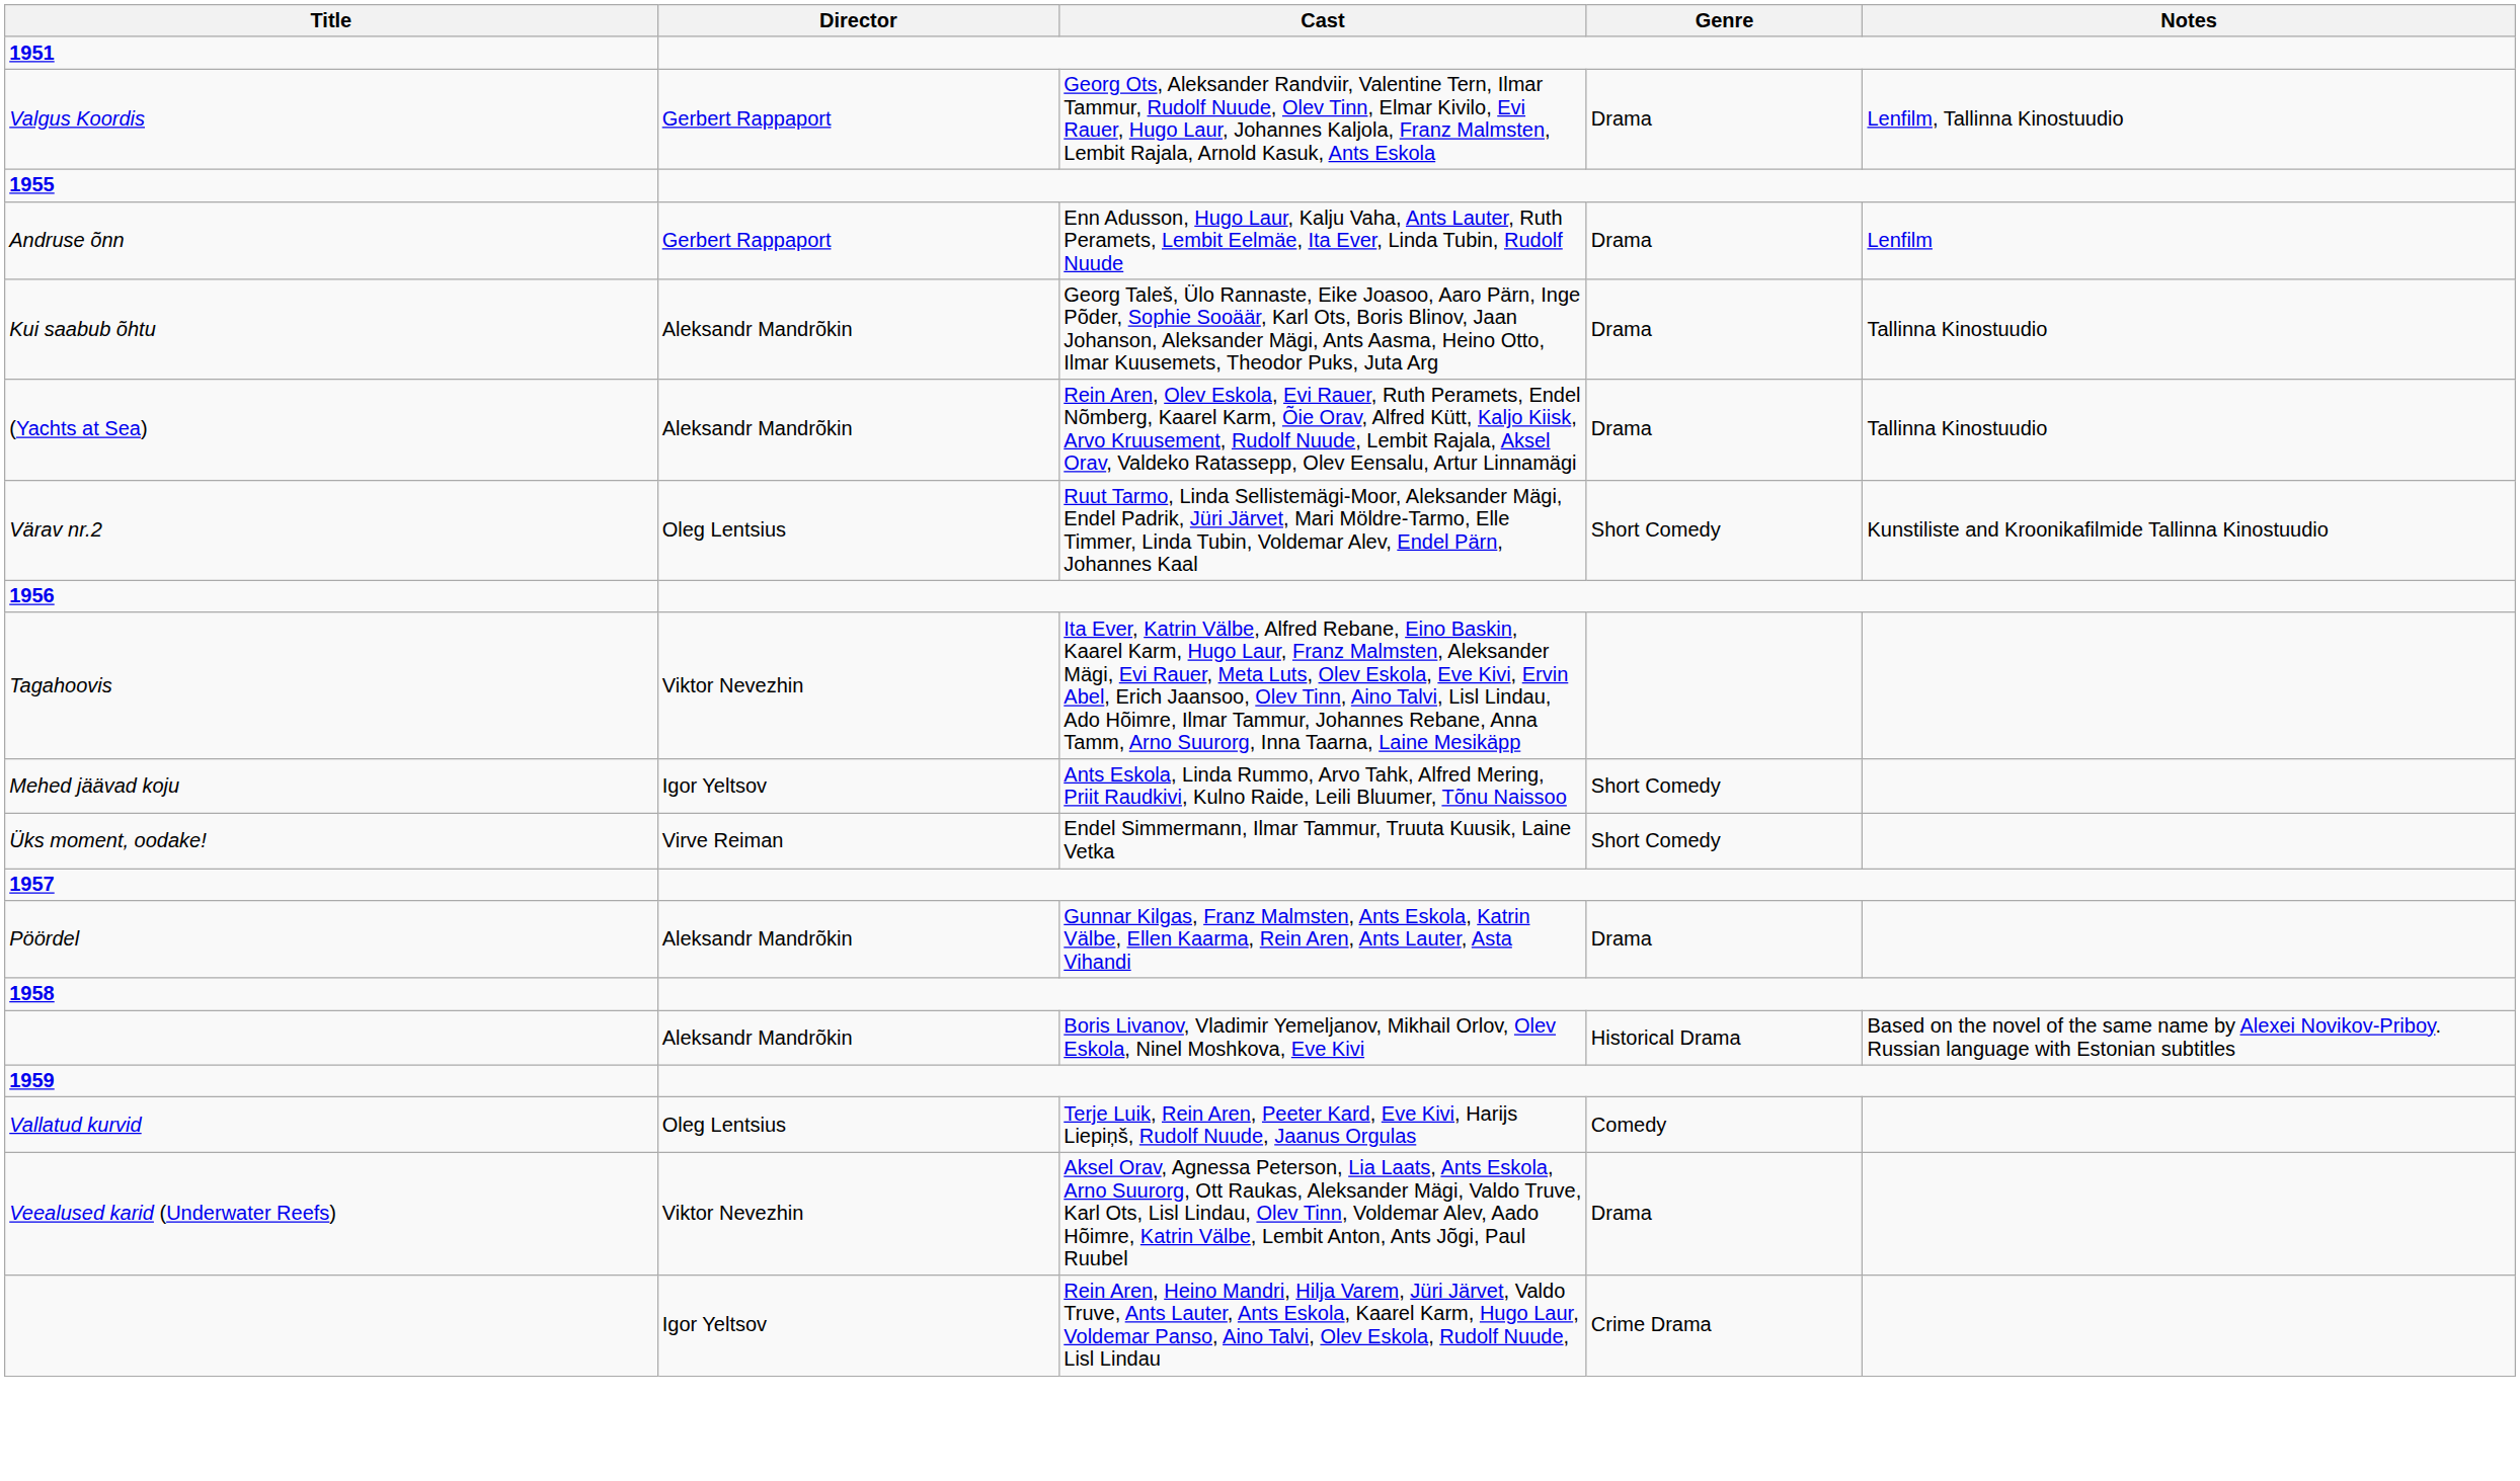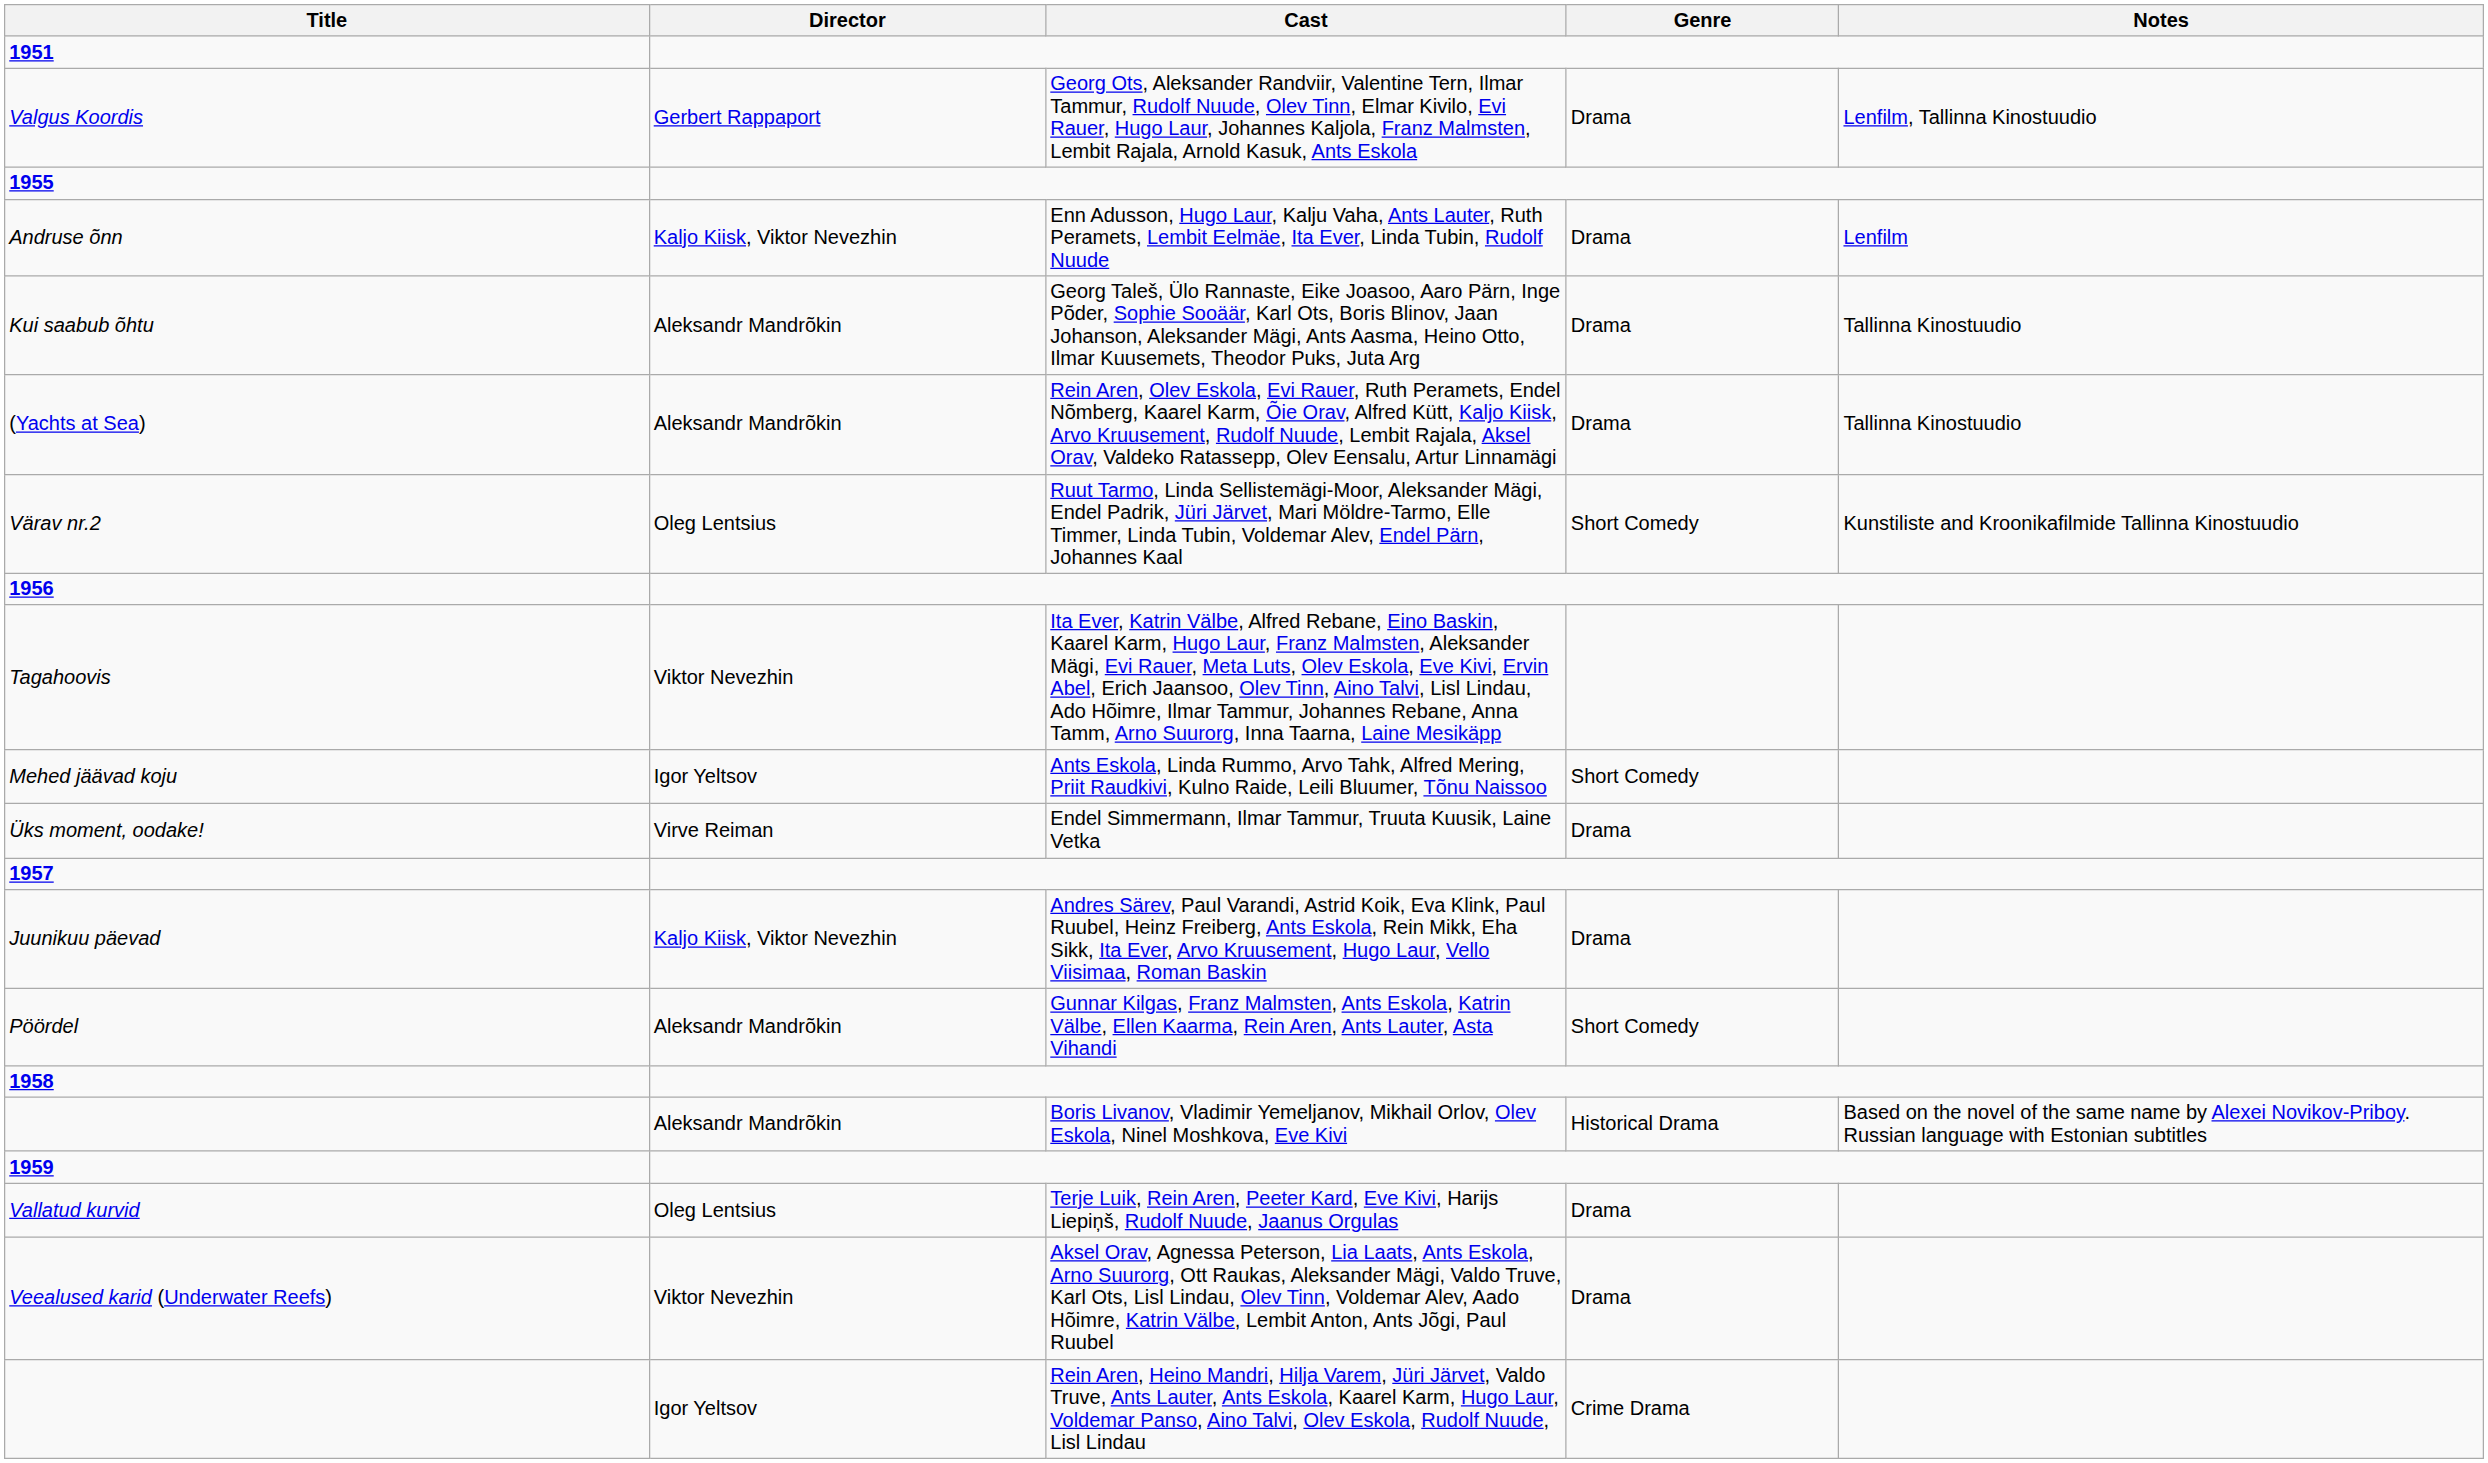Andruse õnn | Director: Gerbert Rappaport -> Kaljo Kiisk, Viktor Nevezhin
Üks moment, oodake! | Genre: Short Comedy -> Drama
+ row: Juunikuu päevad | Kaljo Kiisk, Viktor Nevezhin | Andres Särev, Paul Varandi, Astrid Koik, Eva Klink, Paul Ruubel, Heinz Freiberg, Ants Eskola, Rein Mikk, Eha Sikk, Ita Ever, Arvo Kruusement, Hugo Laur, Vello Viisimaa, Roman Baskin | Drama
Pöördel | Genre: Drama -> Short Comedy
Vallatud kurvid | Genre: Comedy -> Drama
